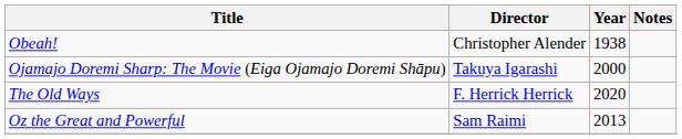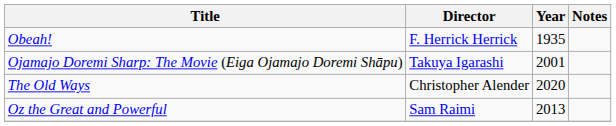Obeah! | Director: Christopher Alender -> F. Herrick Herrick
Obeah! | Year: 1938 -> 1935
Ojamajo Doremi Sharp: The Movie (Eiga Ojamajo Doremi Shāpu) | Year: 2000 -> 2001
The Old Ways | Director: F. Herrick Herrick -> Christopher Alender
